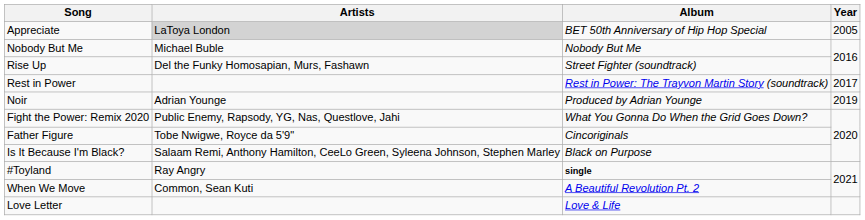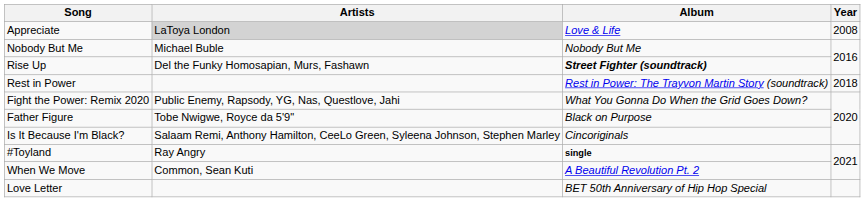Appreciate | Album: BET 50th Anniversary of Hip Hop Special -> Love & Life
Appreciate | Year: 2005 -> 2008
Rise Up | Album: normal -> bold
Rest in Power | Year: 2017 -> 2018
- row: Noir | Adrian Younge | Produced by Adrian Younge | 2019
Father Figure | Album: Cincoriginals -> Black on Purpose
Is It Because I'm Black? | Album: Black on Purpose -> Cincoriginals
Love Letter | Album: Love & Life -> BET 50th Anniversary of Hip Hop Special
